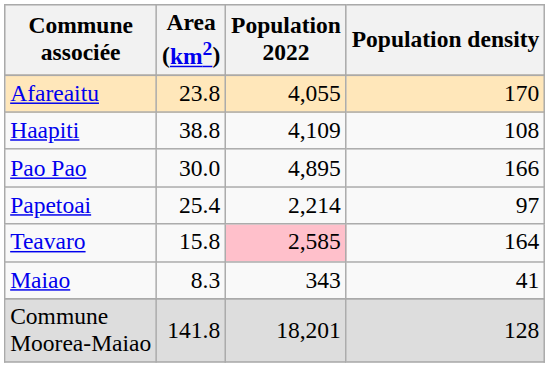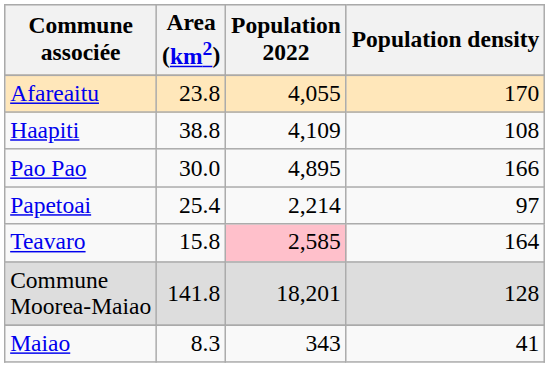rows swapped: Maiao <-> Commune Moorea-Maiao
